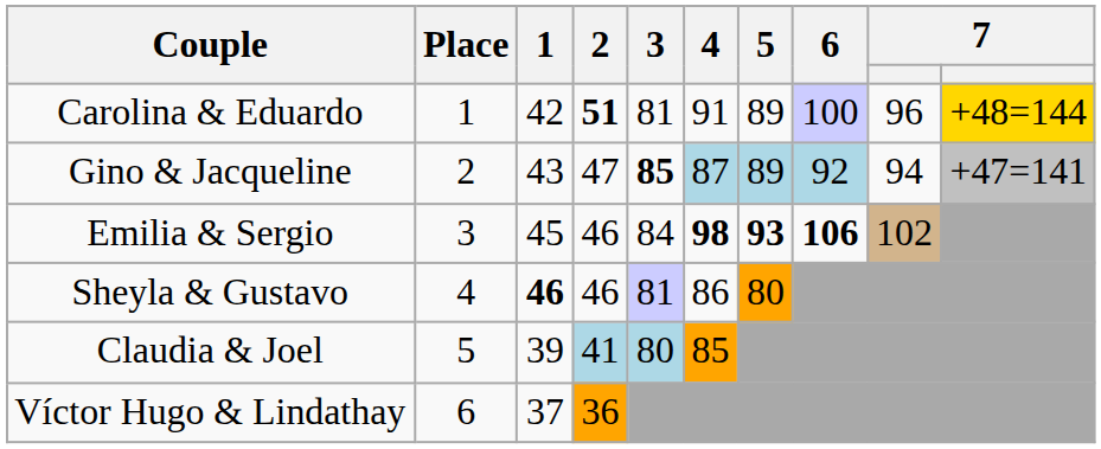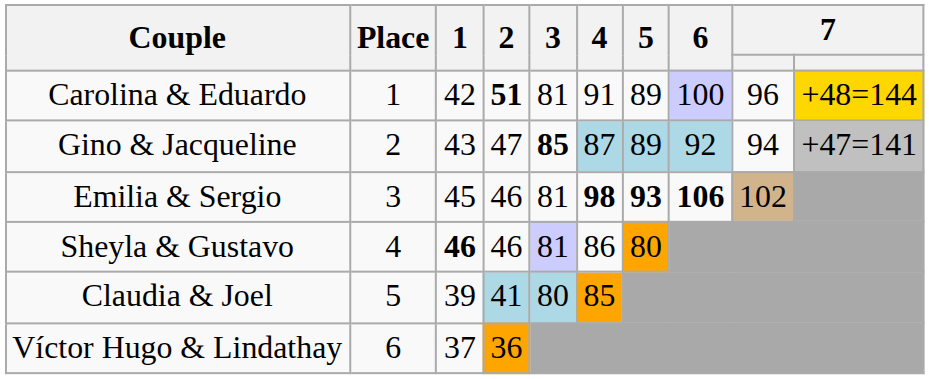Emilia & Sergio | 3: 84 -> 81
